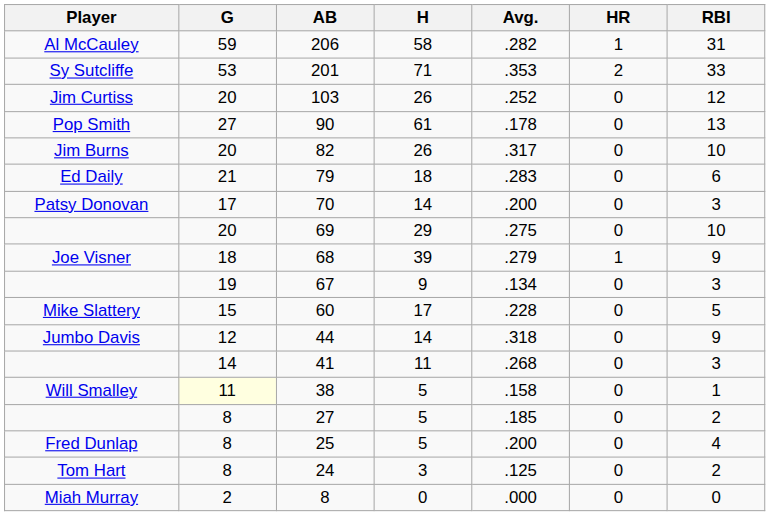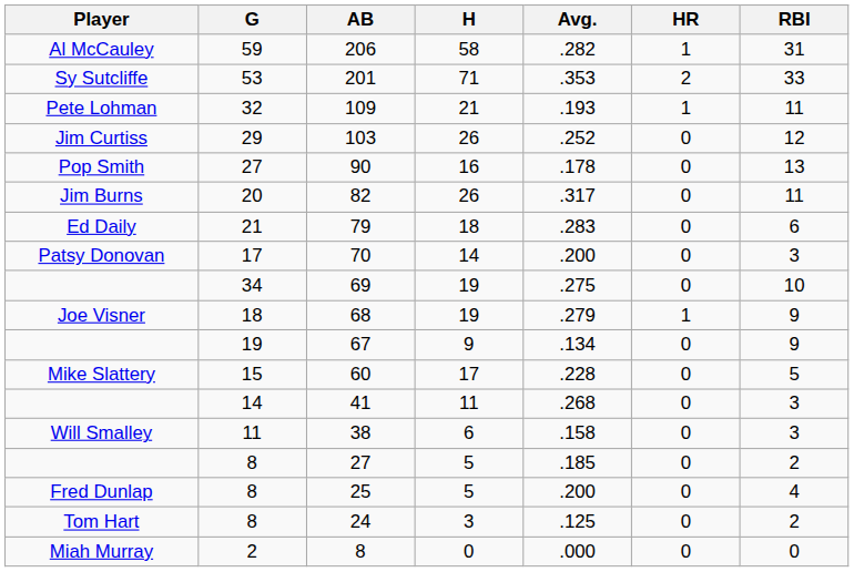+ row: Pete Lohman | 32 | 109 | 21 | .193 | 1 | 11
103 | G: 20 -> 29
90 | H: 61 -> 16
82 | RBI: 10 -> 11
69 | G: 20 -> 34
69 | H: 29 -> 19
68 | H: 39 -> 19
67 | RBI: 3 -> 9
- row: Jumbo Davis | 12 | 44 | 14 | .318 | 0 | 9
38 | G: lightyellow background -> no background
38 | H: 5 -> 6
38 | RBI: 1 -> 3
